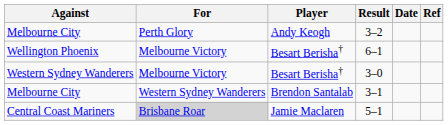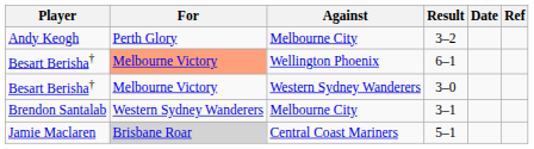columns swapped: Player <-> Against
6–1 | For: no background -> lightsalmon background
